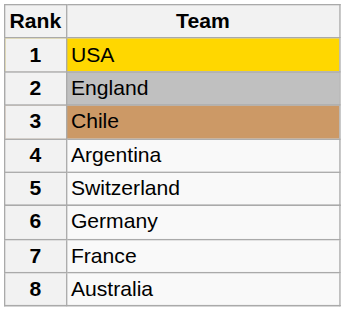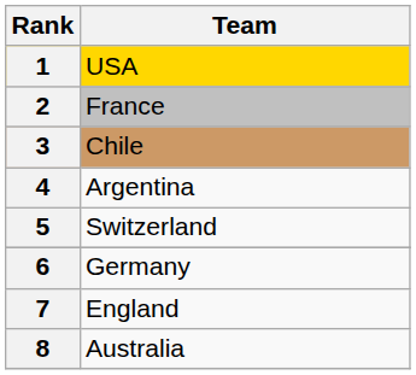2 | Team: England -> France
7 | Team: France -> England
